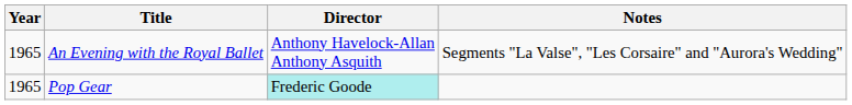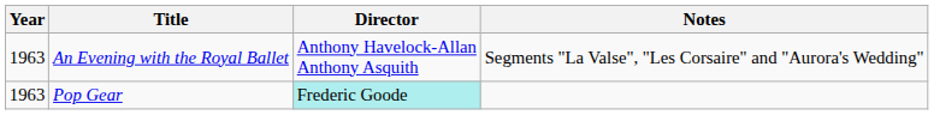An Evening with the Royal Ballet | Year: 1965 -> 1963
Pop Gear | Year: 1965 -> 1963
